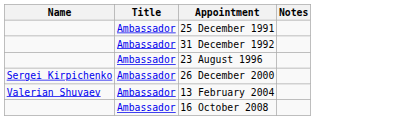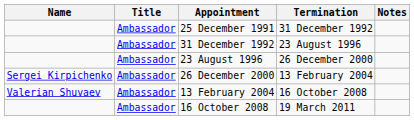+ column: Termination | 31 December 1992 | 23 August 1996 | 26 December 2000 | 13 February 2004 | 16 October 2008 | 19 March 2011
